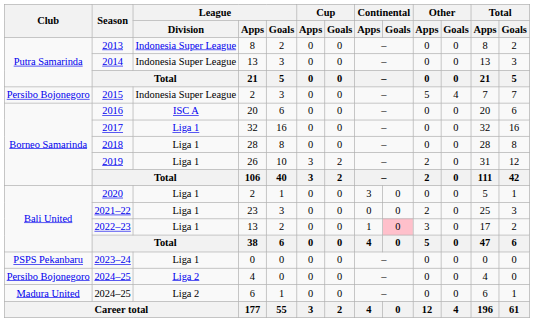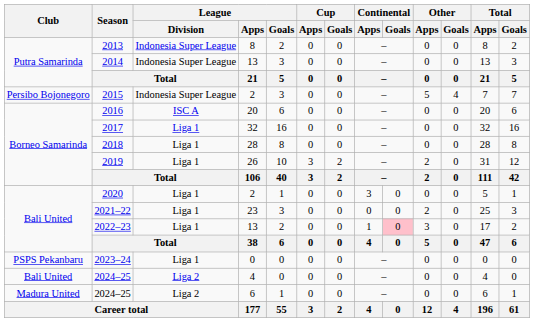2024–25 / 4 | Club: Persibo Bojonegoro -> Bali United
